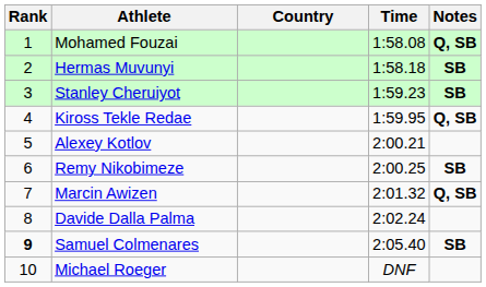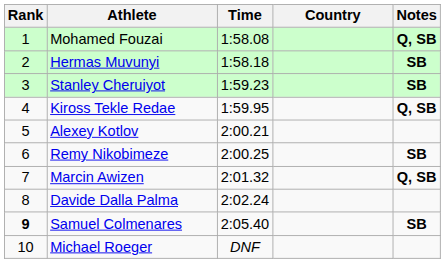columns swapped: Country <-> Time
